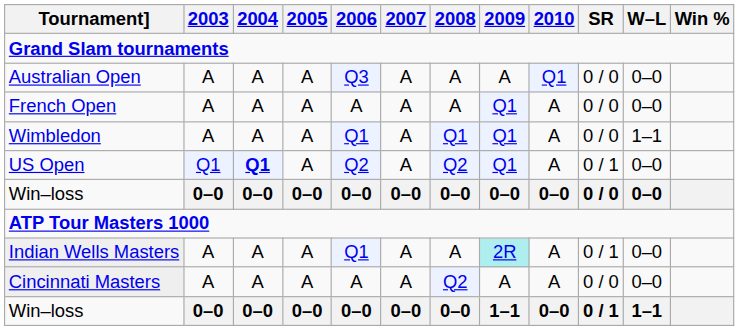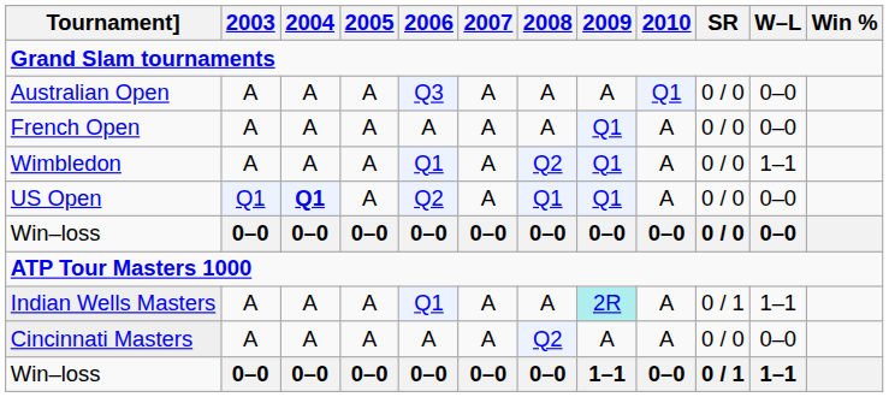Wimbledon | 2008: Q1 -> Q2
US Open | 2008: Q2 -> Q1
US Open | SR: 0 / 1 -> 0 / 0
Indian Wells Masters | W–L: 0–0 -> 1–1
